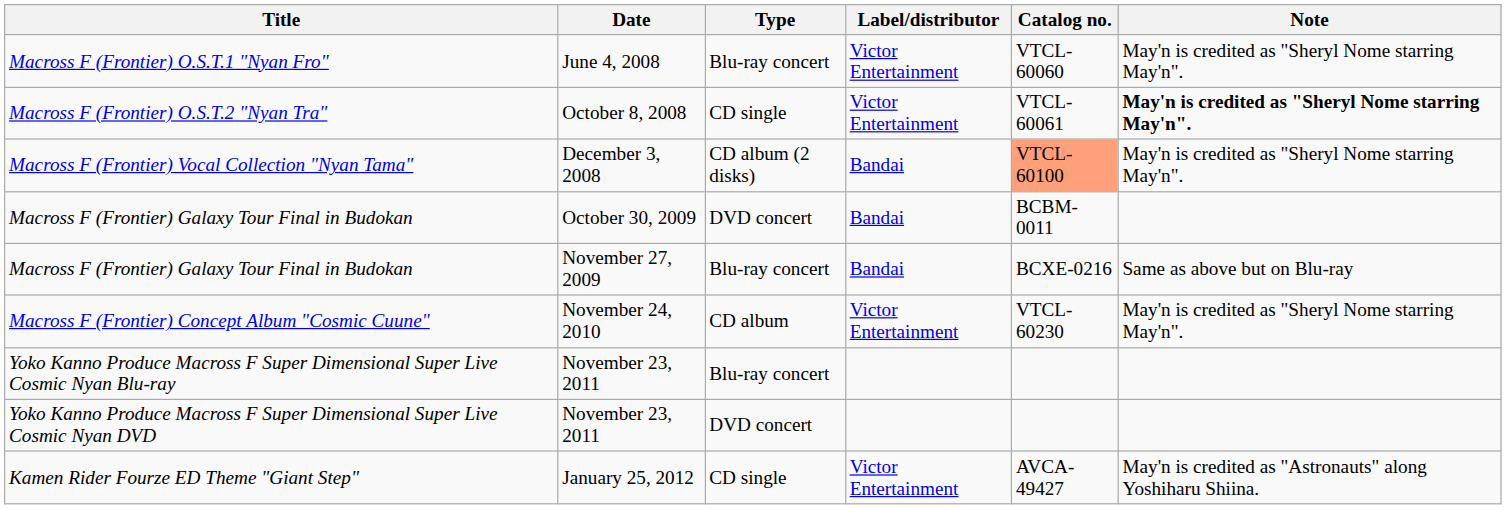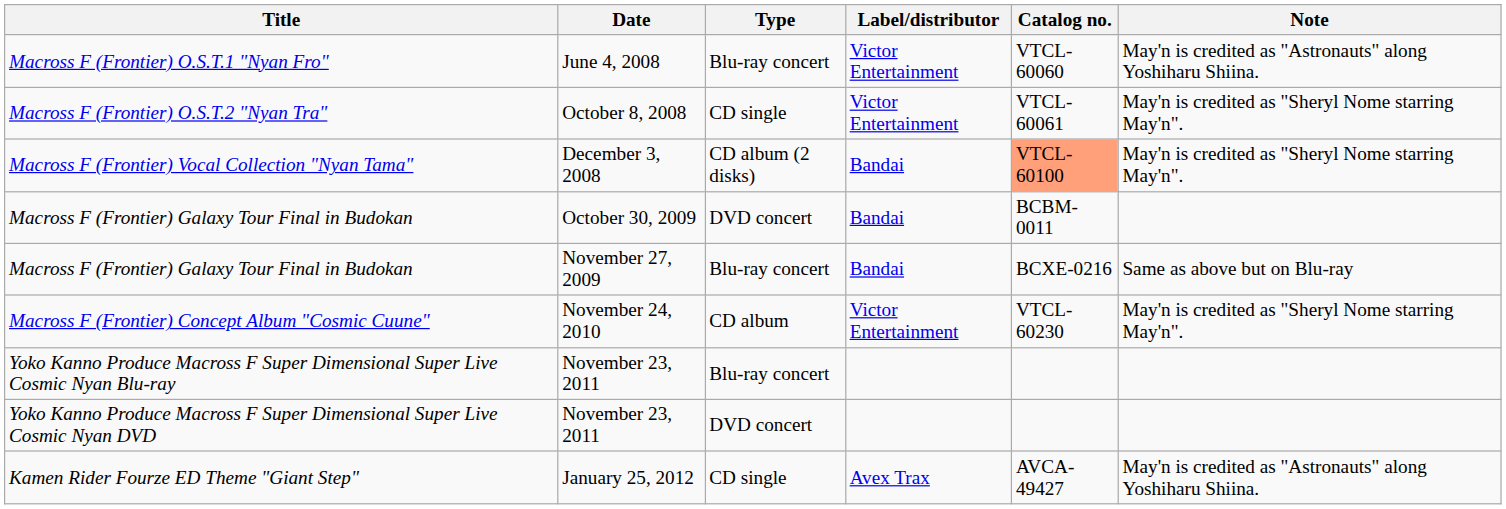Macross F (Frontier) O.S.T.1 "Nyan Fro" | Note: May'n is credited as "Sheryl Nome starring May'n". -> May'n is credited as "Astronauts" along Yoshiharu Shiina.
Macross F (Frontier) O.S.T.2 "Nyan Tra" | Note: bold -> normal
Kamen Rider Fourze ED Theme "Giant Step" | Label/distributor: Victor Entertainment -> Avex Trax
